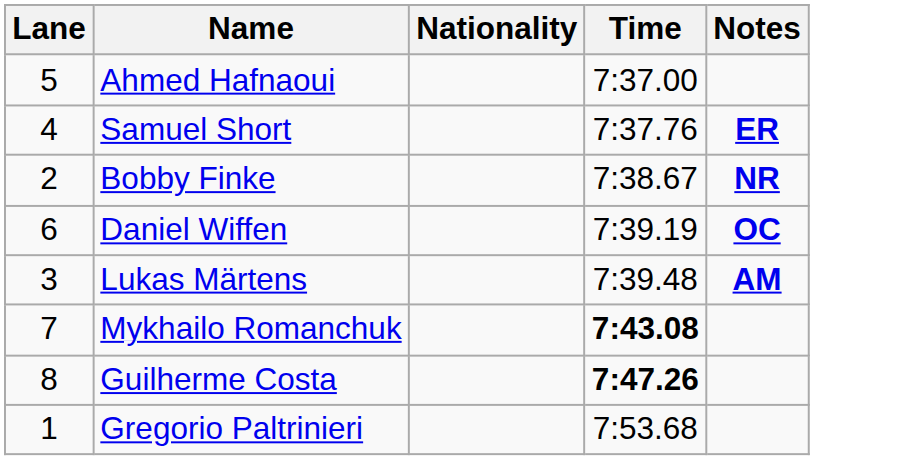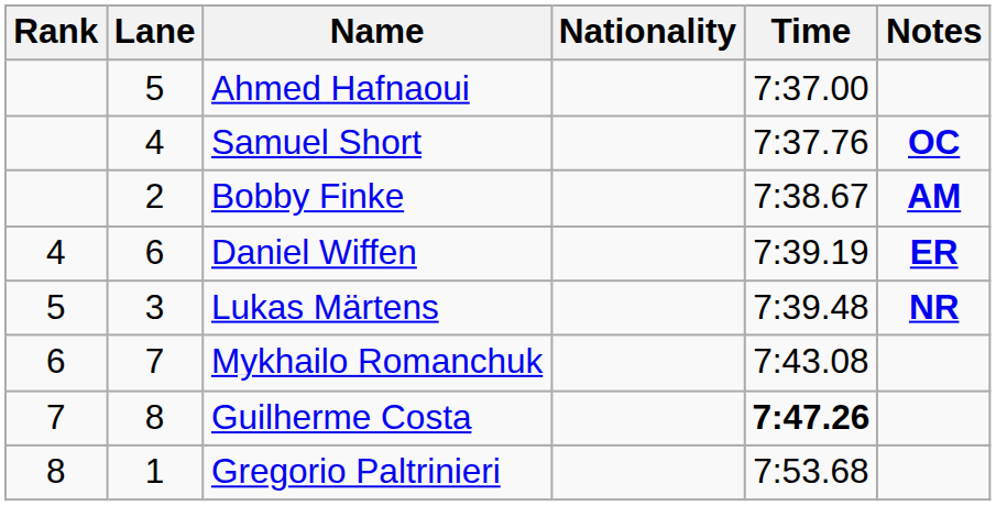+ column: Rank | 4 | 5 | 6 | 7 | 8
Samuel Short | Notes: ER -> OC
Bobby Finke | Notes: NR -> AM
Daniel Wiffen | Notes: OC -> ER
Lukas Märtens | Notes: AM -> NR
Mykhailo Romanchuk | Time: bold -> normal
